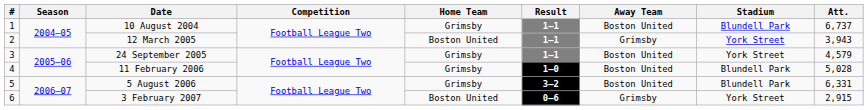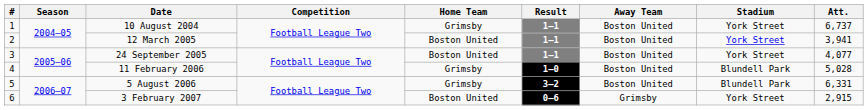10 August 2004 | Stadium: Blundell Park -> York Street
12 March 2005 | Away Team: Grimsby -> Boston United
12 March 2005 | Att.: 3,943 -> 3,941
24 September 2005 | Home Team: Grimsby -> Boston United
24 September 2005 | Att.: 4,579 -> 4,077
